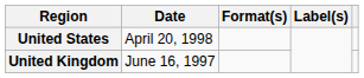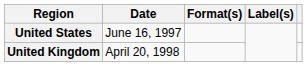United States | Date: April 20, 1998 -> June 16, 1997
United Kingdom | Date: June 16, 1997 -> April 20, 1998
